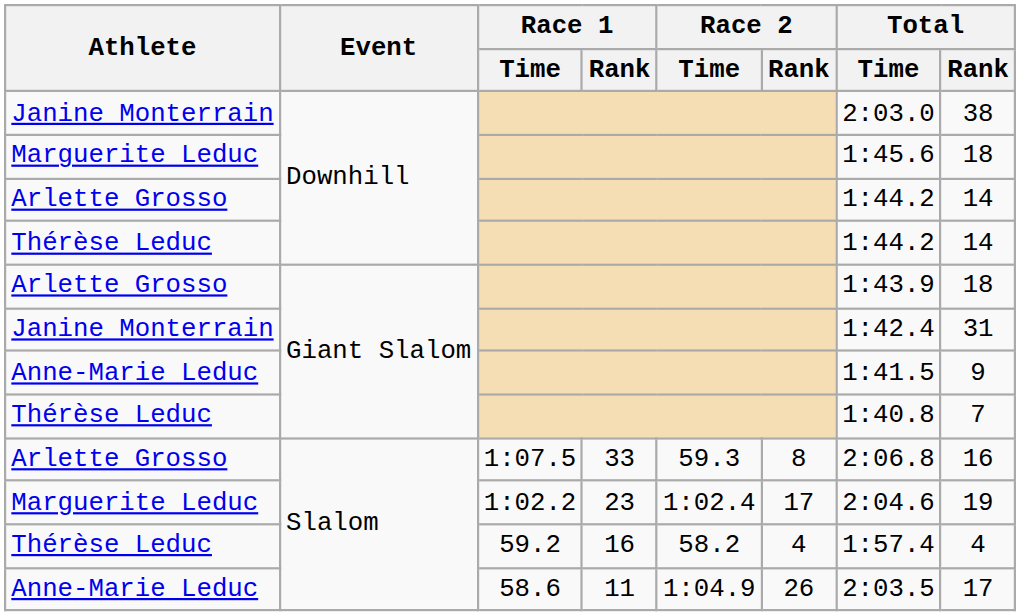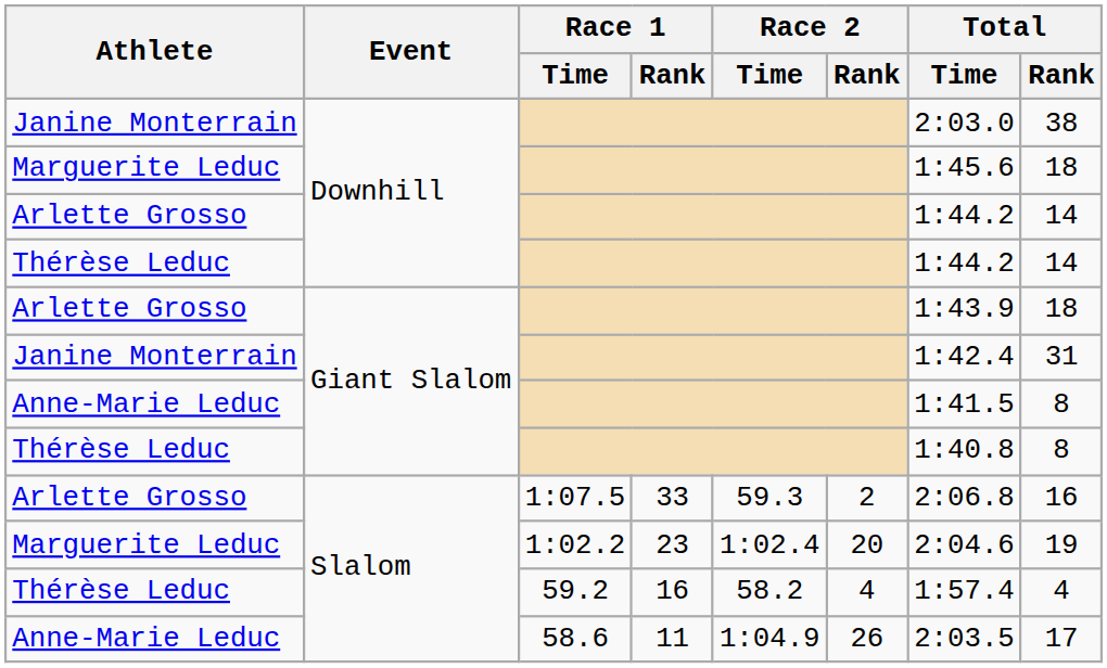Anne-Marie Leduc / Giant Slalom | Total / Rank: 9 -> 8
Thérèse Leduc / Giant Slalom | Total / Rank: 7 -> 8
Arlette Grosso / Slalom | Race 2 / Rank: 8 -> 2
Marguerite Leduc / Slalom | Race 2 / Rank: 17 -> 20
